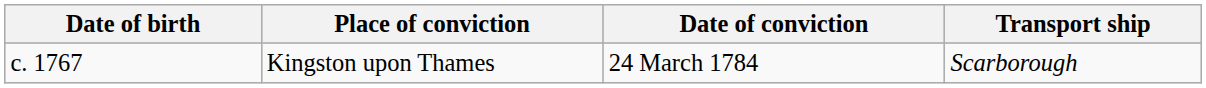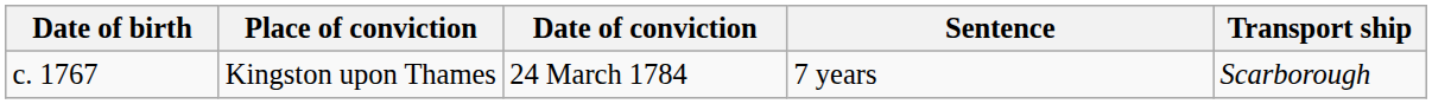+ column: Sentence | 7 years
